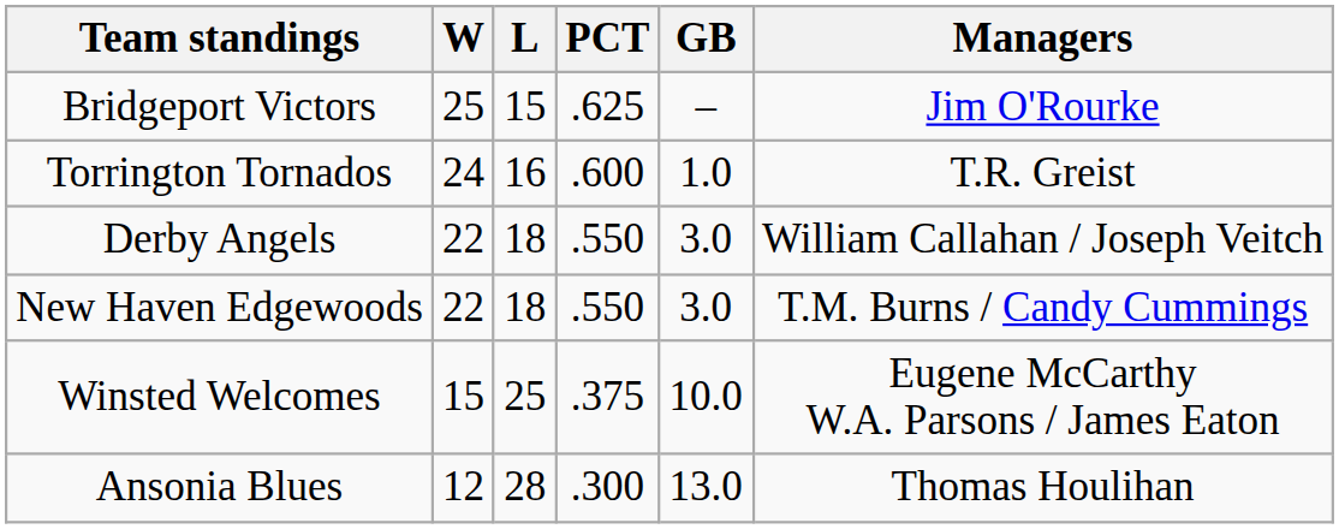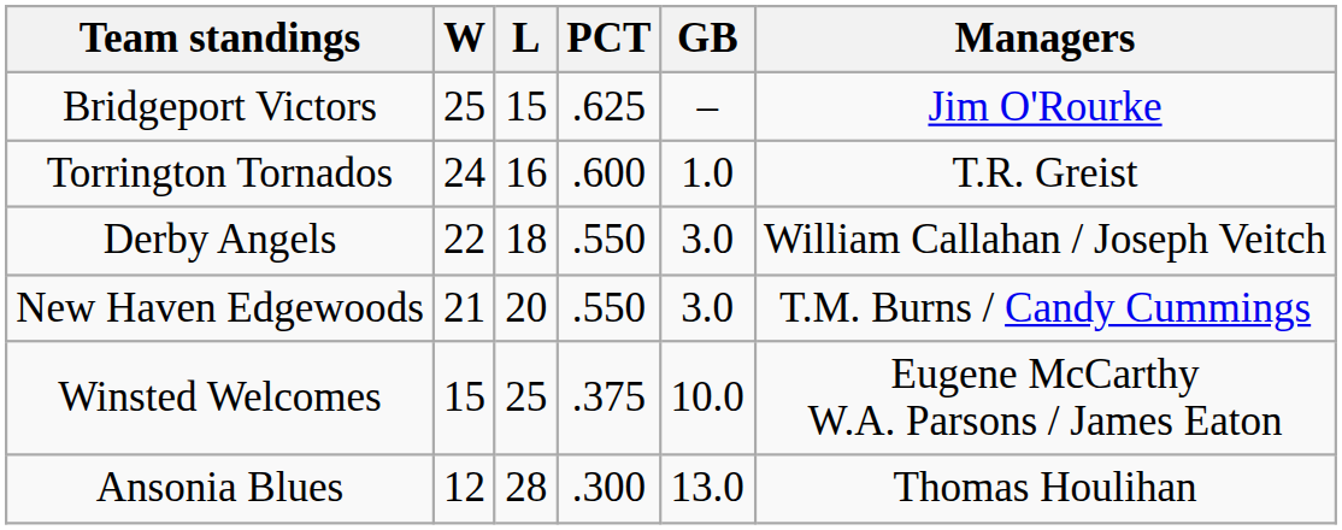New Haven Edgewoods | W: 22 -> 21
New Haven Edgewoods | L: 18 -> 20
